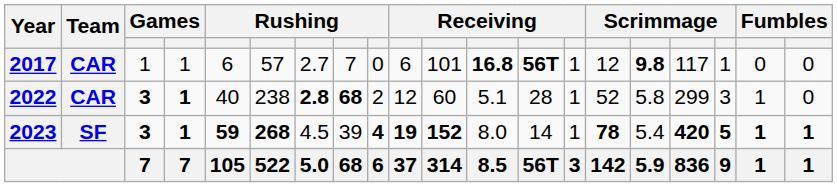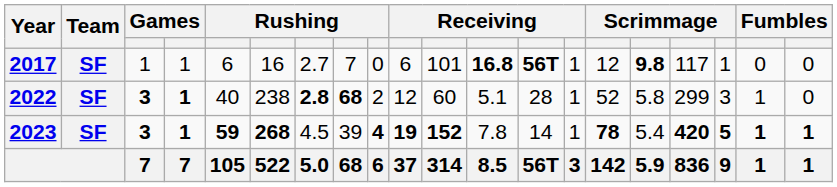2017 | Team: CAR -> SF
2017 | column 6: 57 -> 16
2022 | Team: CAR -> SF
2023 | column 12: 8.0 -> 7.8
